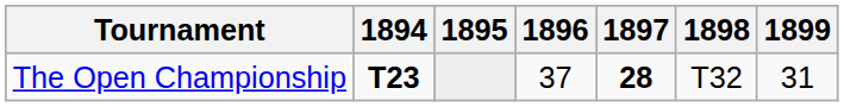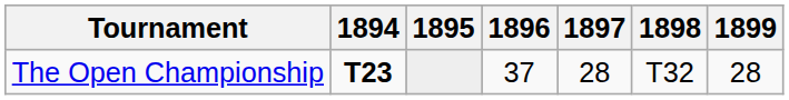The Open Championship | 1897: bold -> normal
The Open Championship | 1899: 31 -> 28
